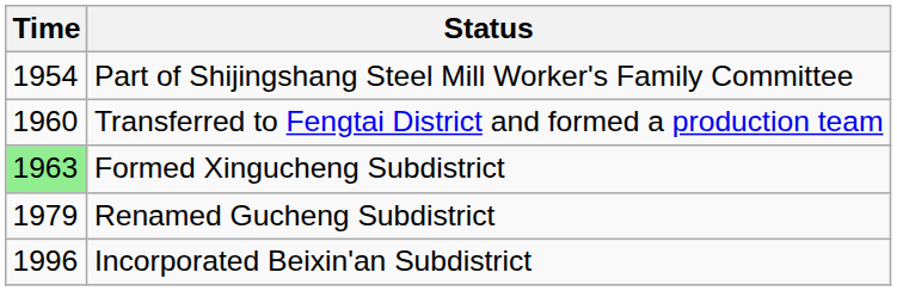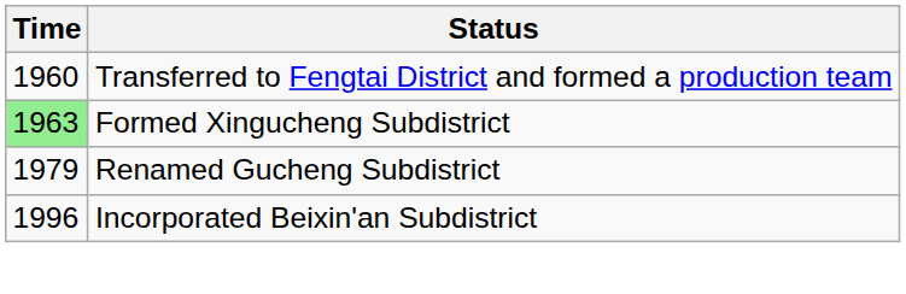- row: 1954 | Part of Shijingshang Steel Mill Worker's Family Committee
